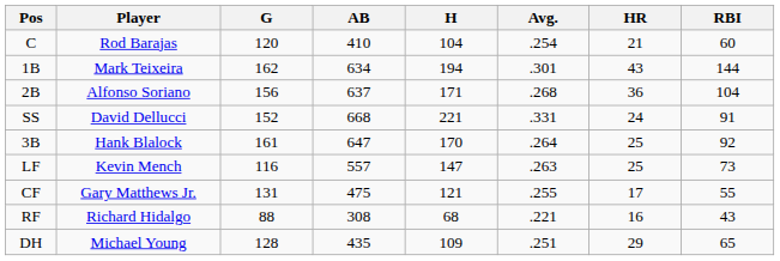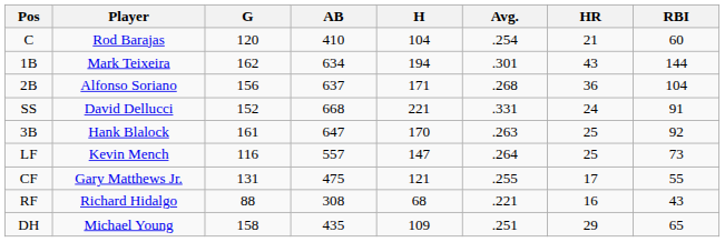3B | Avg.: .264 -> .263
LF | Avg.: .263 -> .264
DH | G: 128 -> 158
